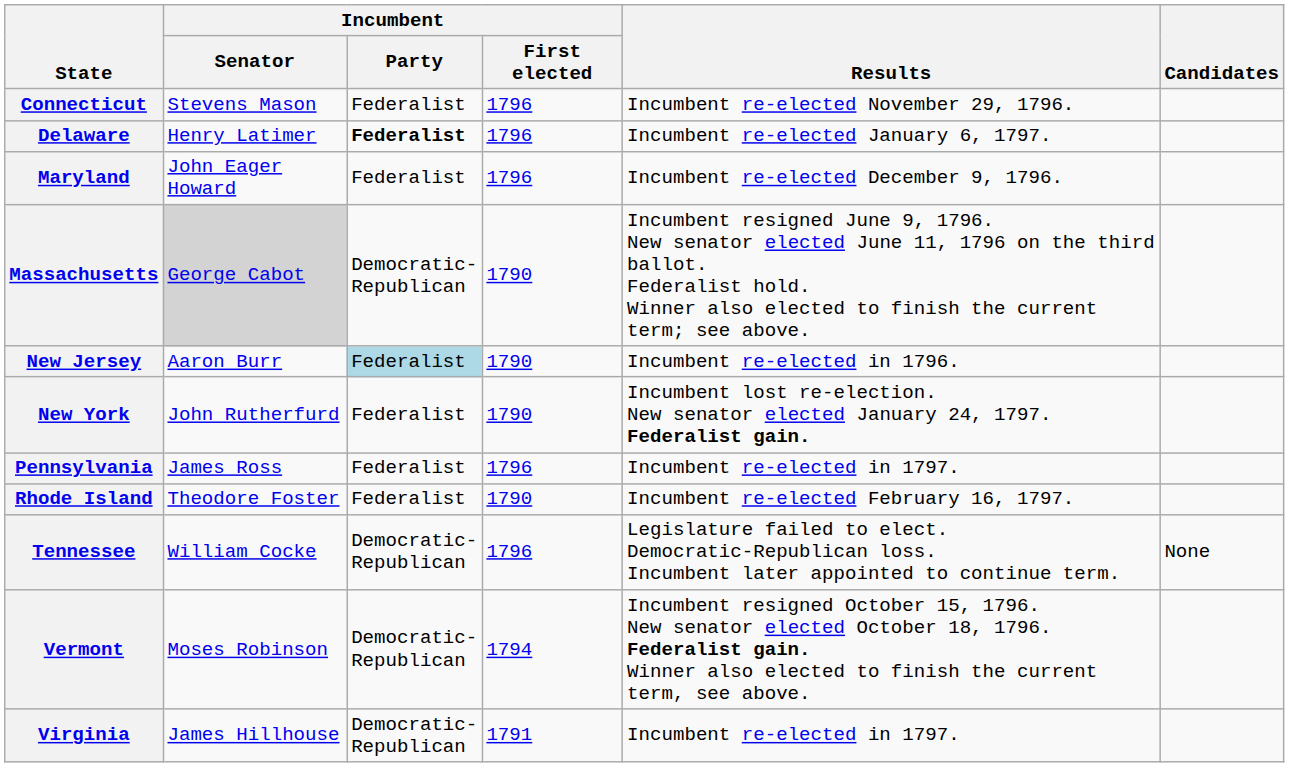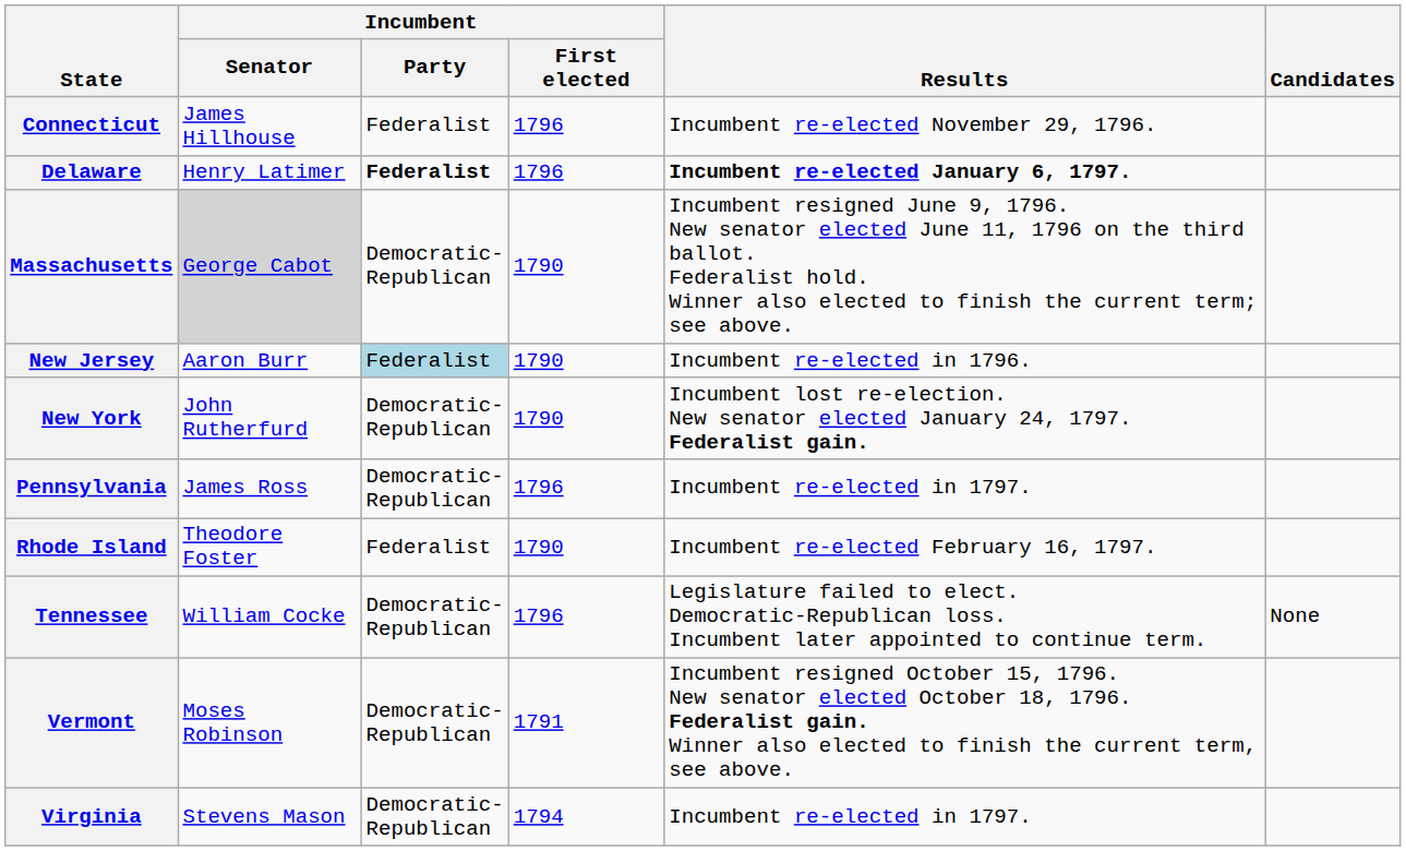Connecticut | Incumbent / Senator: Stevens Mason -> James Hillhouse
Delaware | Results: normal -> bold
- row: Maryland | John Eager Howard | Federalist | 1796 | Incumbent re-elected December 9, 1796.
New York | Incumbent / Party: Federalist -> Democratic- Republican
Pennsylvania | Incumbent / Party: Federalist -> Democratic- Republican
Vermont | Incumbent / First elected: 1794 -> 1791
Virginia | Incumbent / Senator: James Hillhouse -> Stevens Mason
Virginia | Incumbent / First elected: 1791 -> 1794
